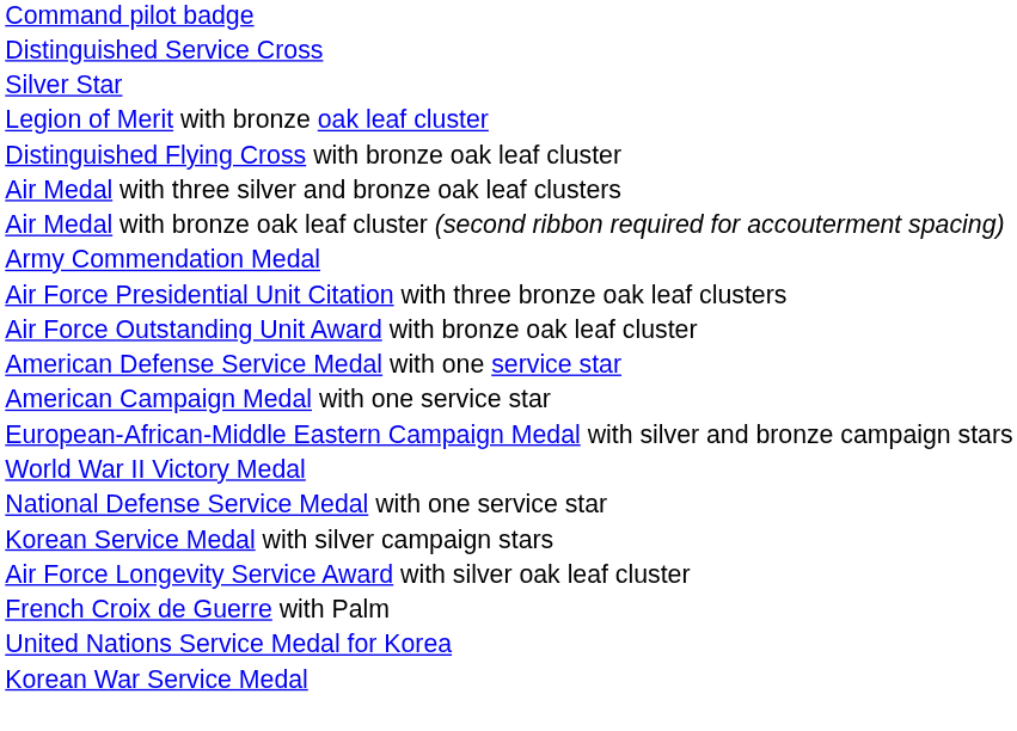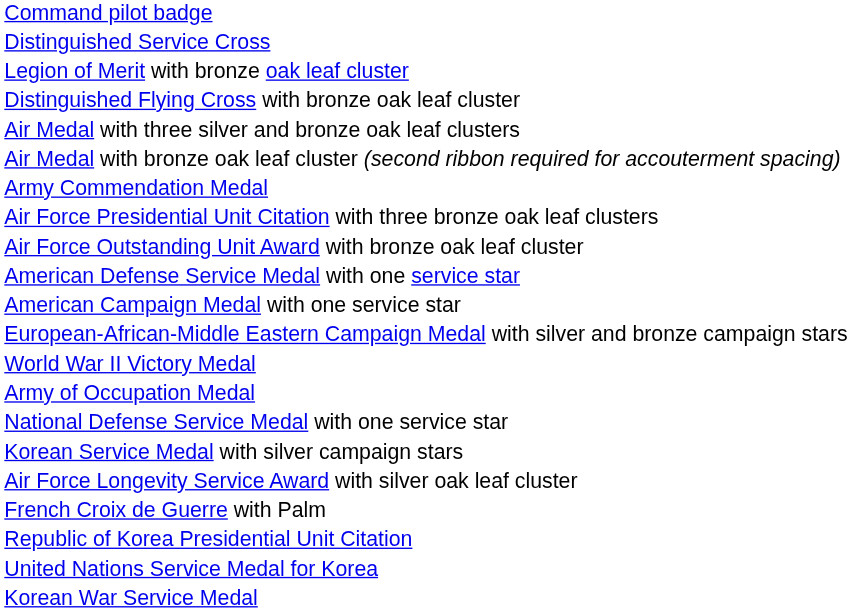- row: Silver Star
+ row: Army of Occupation Medal
+ row: Republic of Korea Presidential Unit Citation
